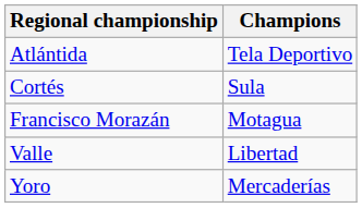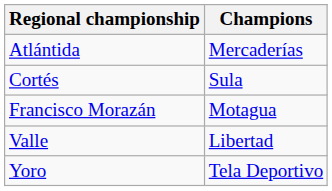Atlántida | Champions: Tela Deportivo -> Mercaderías
Yoro | Champions: Mercaderías -> Tela Deportivo
